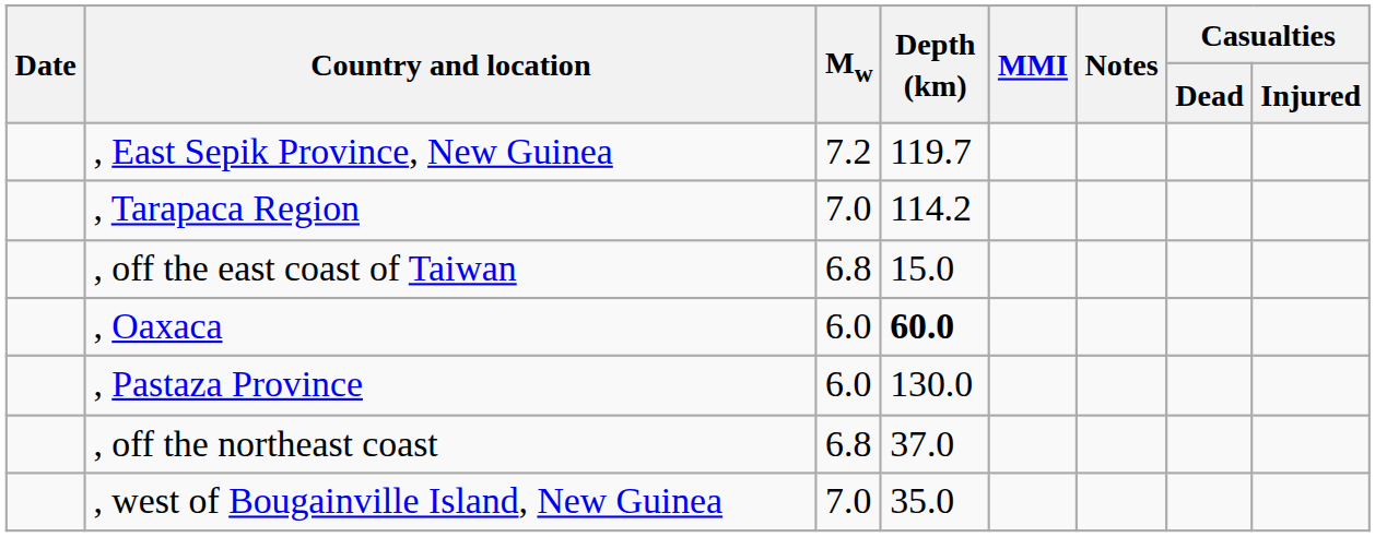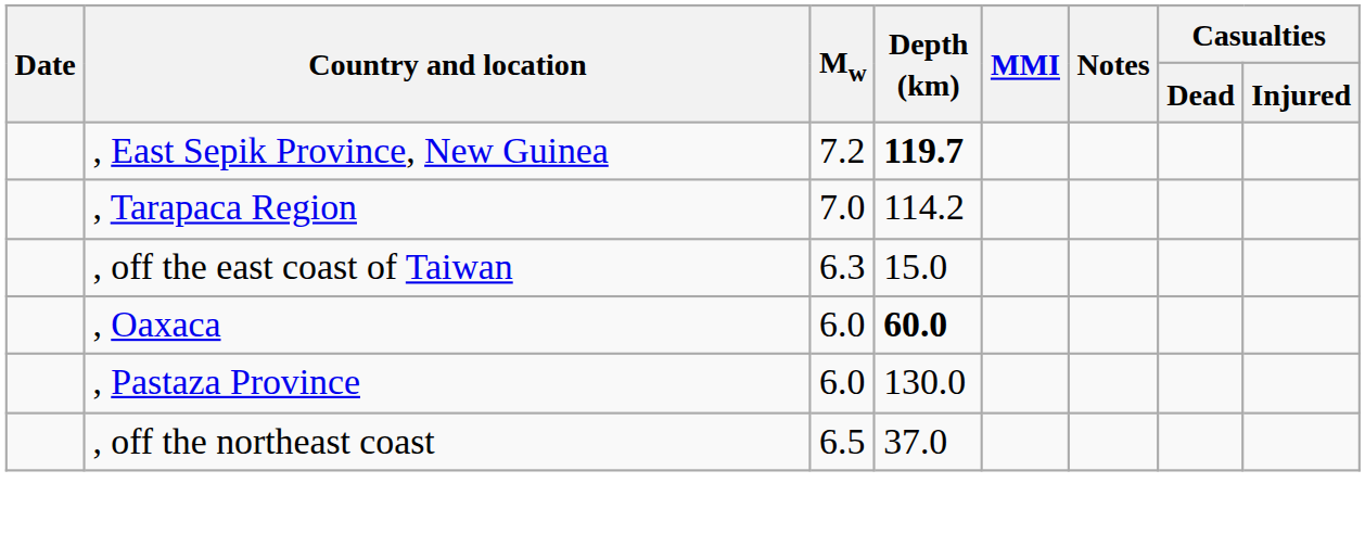, East Sepik Province, New Guinea | Depth (km): normal -> bold
, off the east coast of Taiwan | Mw: 6.8 -> 6.3
, off the northeast coast | Mw: 6.8 -> 6.5
- row: , west of Bougainville Island, New Guinea | 7.0 | 35.0
